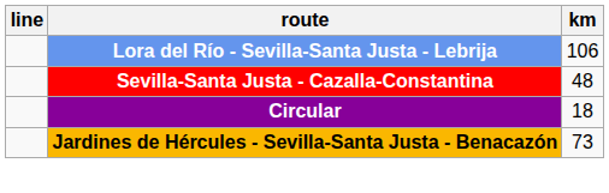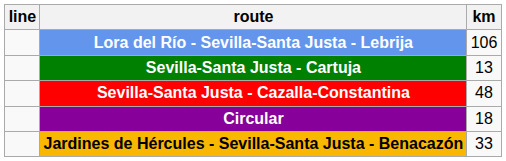+ row: Sevilla-Santa Justa - Cartuja | 13
Jardines de Hércules - Sevilla-Santa Justa - Benacazón | km: 73 -> 33
